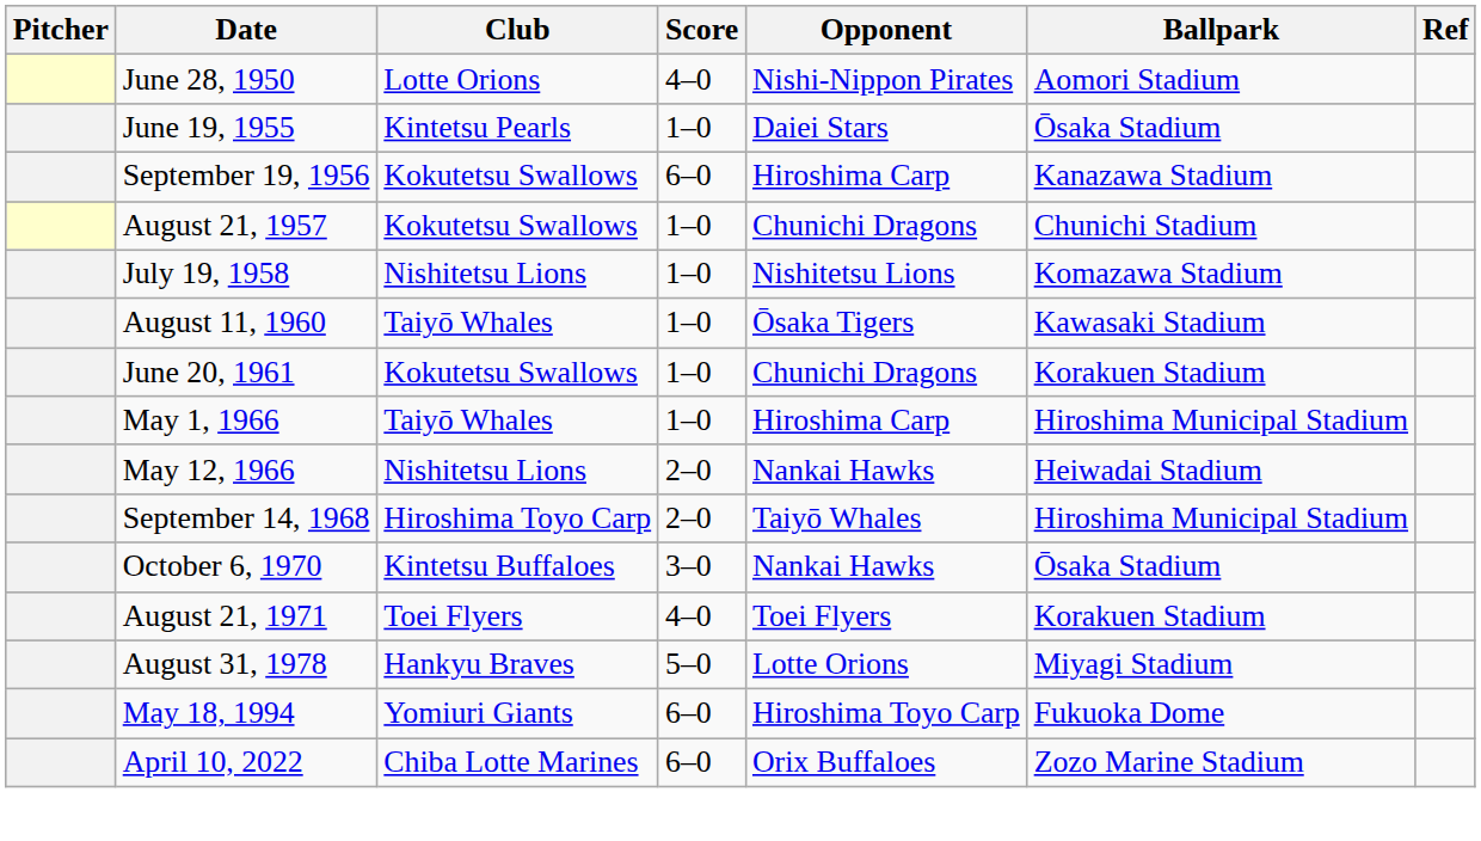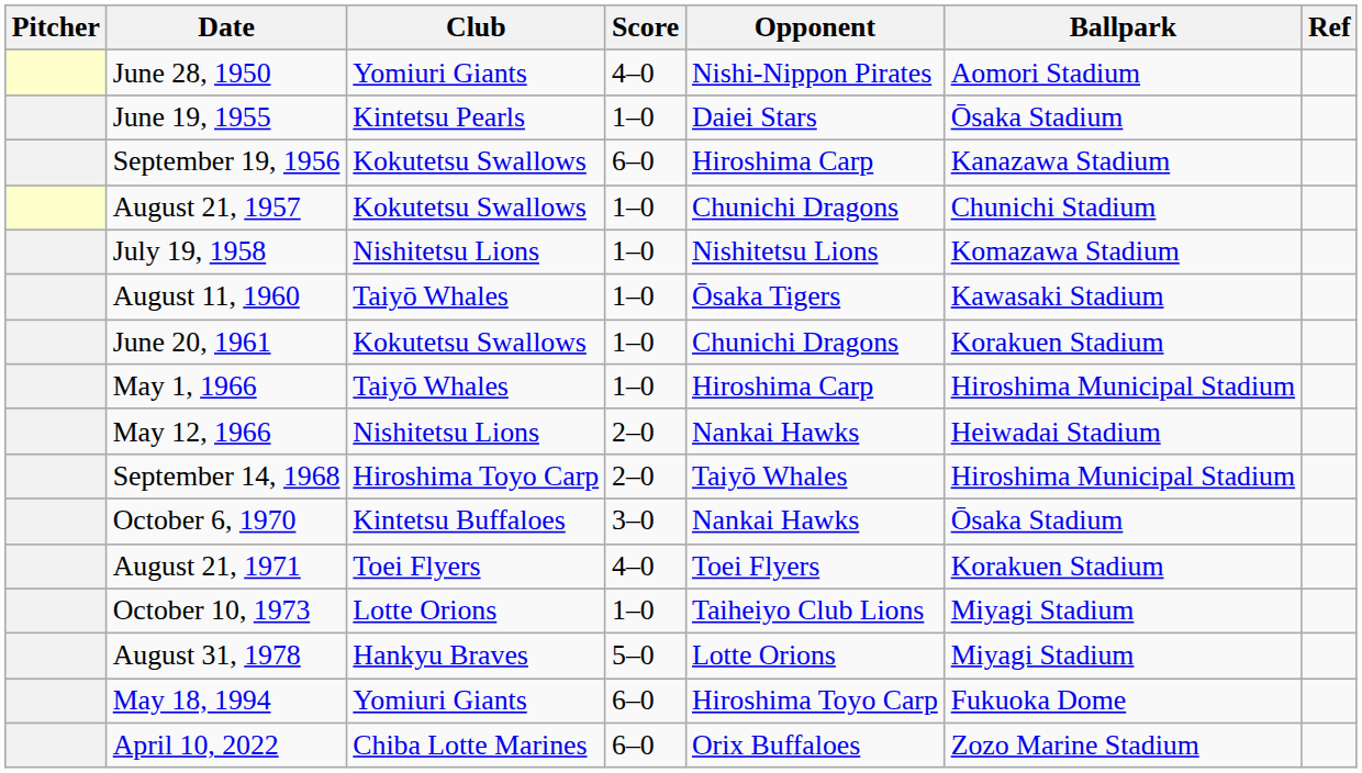June 28, 1950 | Club: Lotte Orions -> Yomiuri Giants
+ row: October 10, 1973 | Lotte Orions | 1–0 | Taiheiyo Club Lions | Miyagi Stadium
